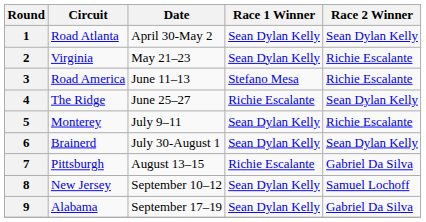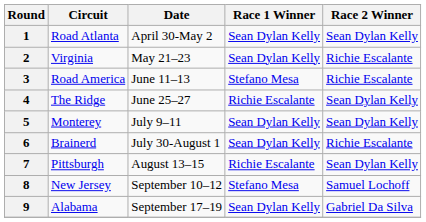5 | Race 2 Winner: Richie Escalante -> Sean Dylan Kelly
6 | Race 2 Winner: Sean Dylan Kelly -> Richie Escalante
7 | Race 2 Winner: Gabriel Da Silva -> Sean Dylan Kelly
8 | Race 1 Winner: Sean Dylan Kelly -> Stefano Mesa
